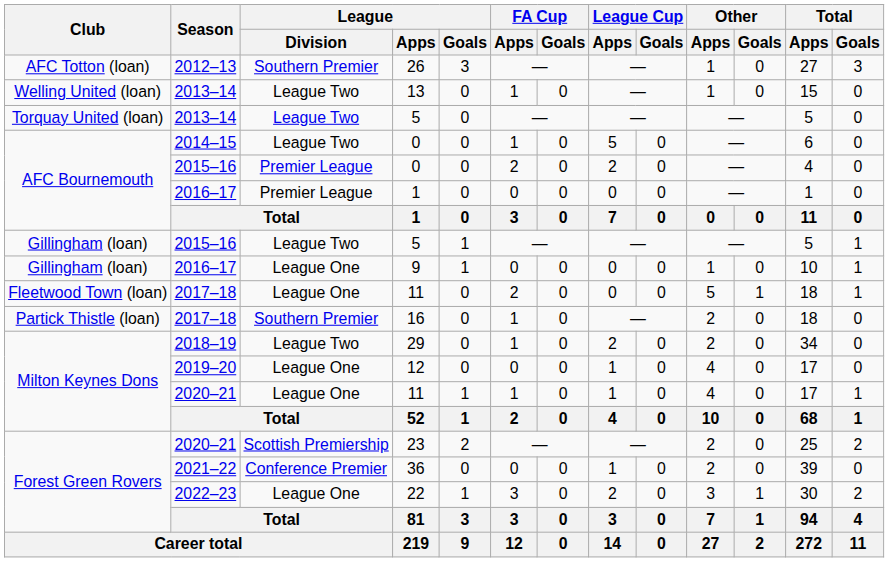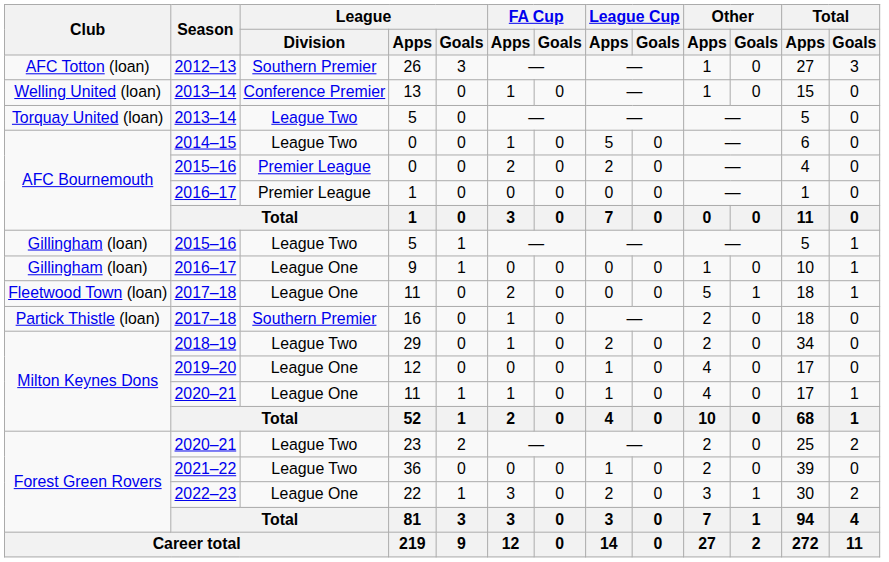13 | League / Division: League Two -> Conference Premier
23 | League / Division: Scottish Premiership -> League Two
36 | League / Division: Conference Premier -> League Two
